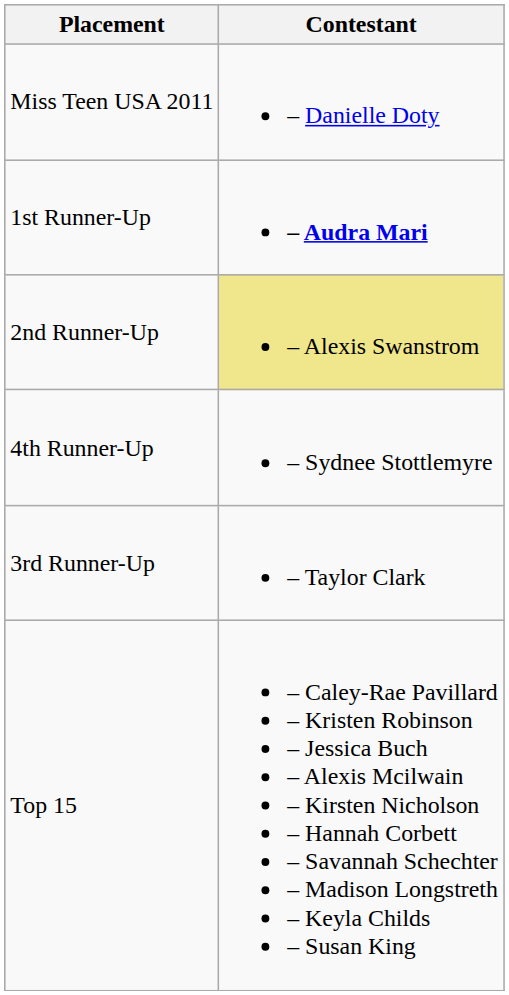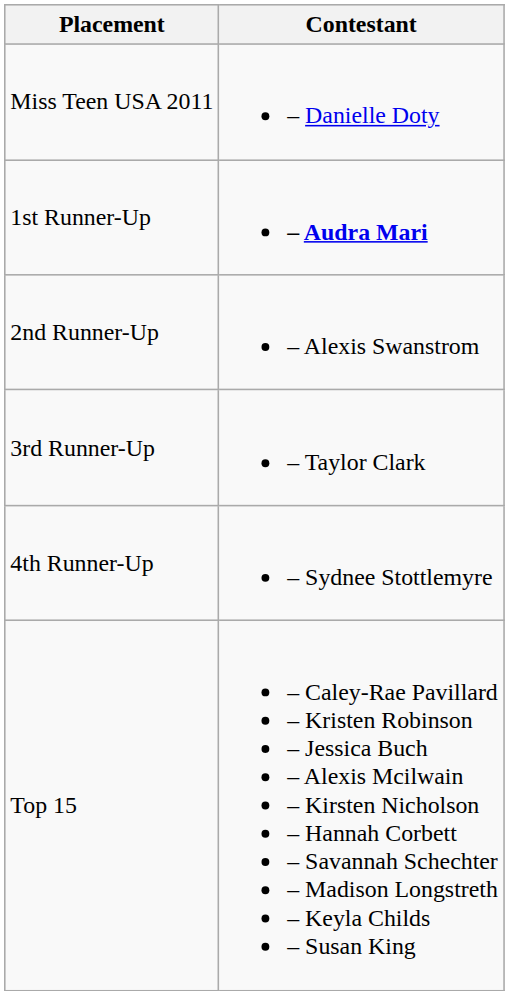2nd Runner-Up | Contestant: khaki background -> no background
rows swapped: 3rd Runner-Up <-> 4th Runner-Up
